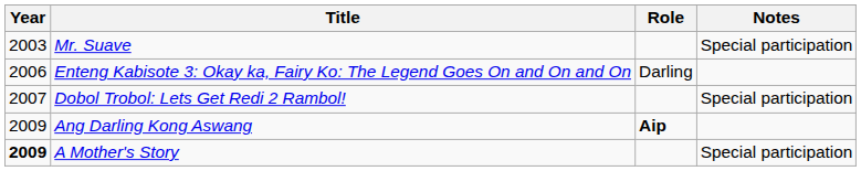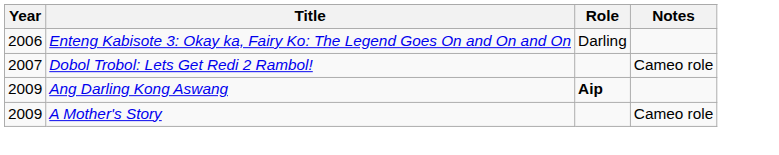- row: 2003 | Mr. Suave | Special participation
Dobol Trobol: Lets Get Redi 2 Rambol! | Notes: Special participation -> Cameo role
A Mother's Story | Year: bold -> normal
A Mother's Story | Notes: Special participation -> Cameo role
